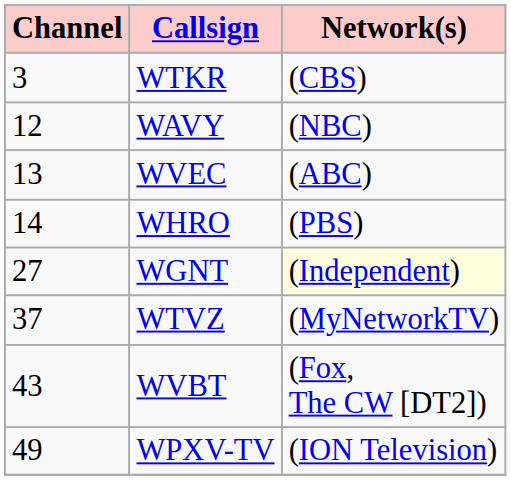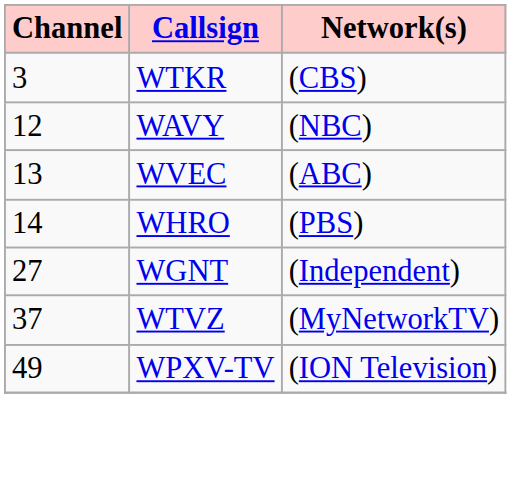WGNT | Network(s): lightyellow background -> no background
- row: 43 | WVBT | (Fox, The CW [DT2])
